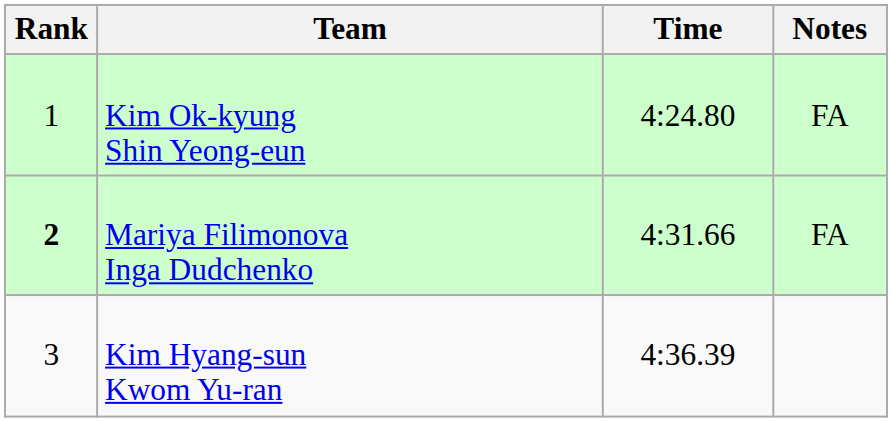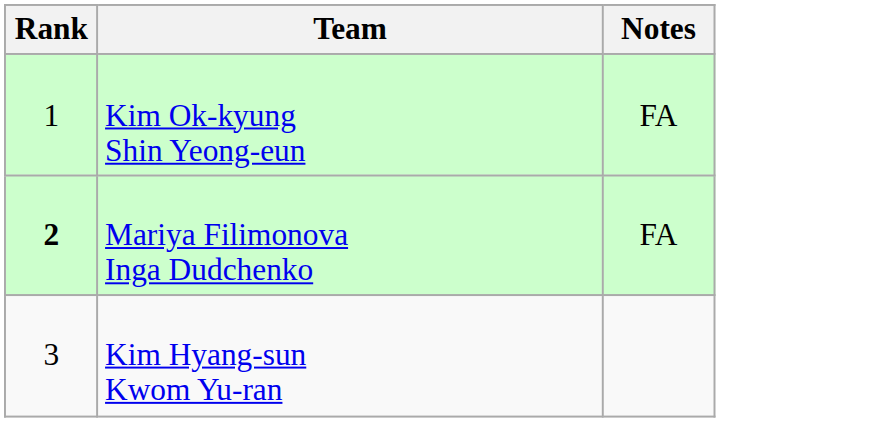- column: Time | 4:24.80 | 4:31.66 | 4:36.39
